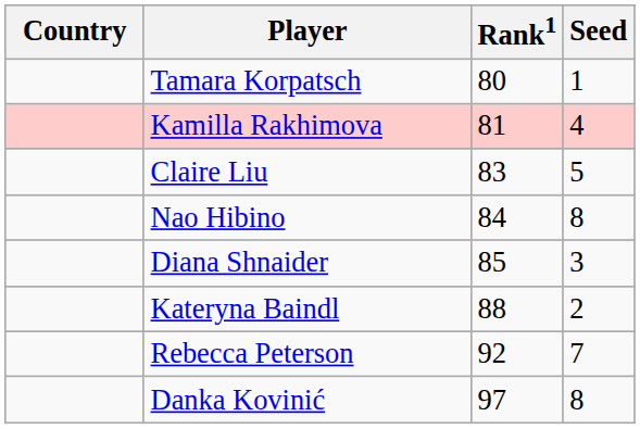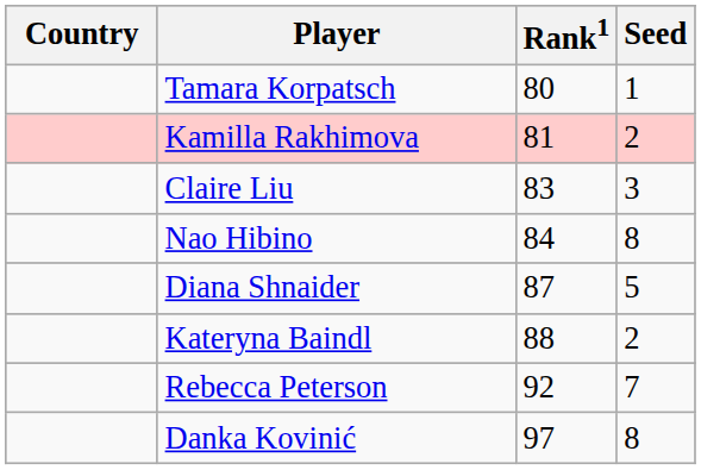Kamilla Rakhimova | Seed: 4 -> 2
Claire Liu | Seed: 5 -> 3
Diana Shnaider | Rank1: 85 -> 87
Diana Shnaider | Seed: 3 -> 5
